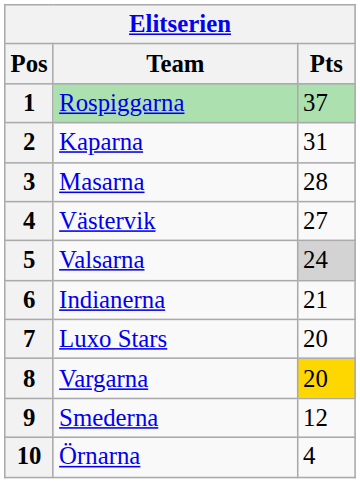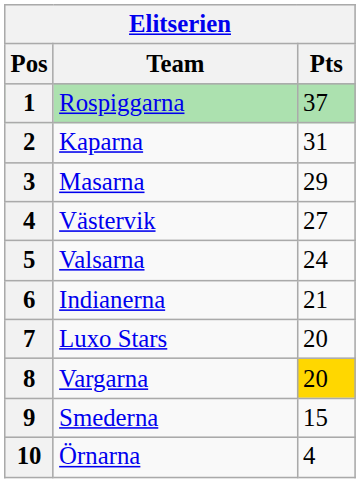Masarna | Pts: 28 -> 29
Valsarna | Pts: lightgrey background -> no background
Smederna | Pts: 12 -> 15
